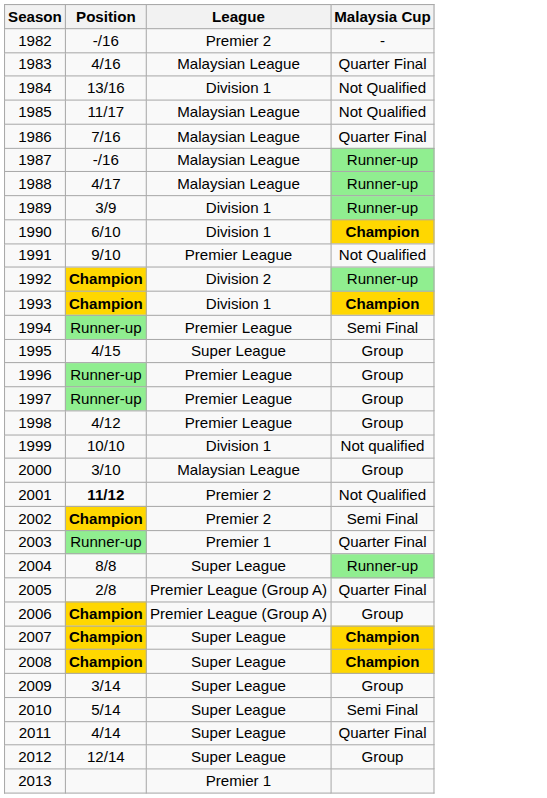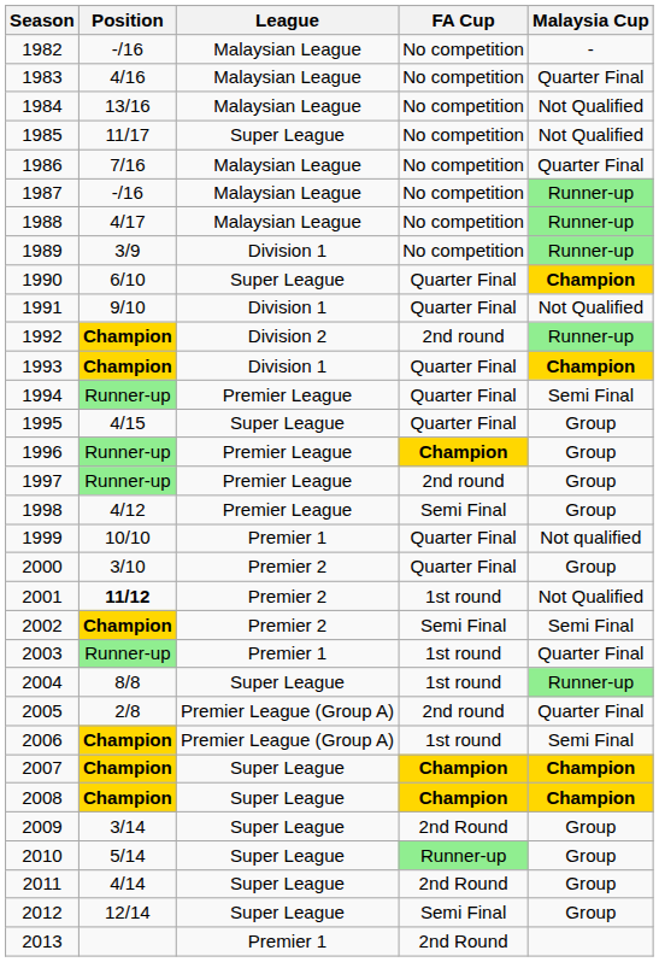+ column: FA Cup | No competition | No competition | No competition | No competition | No competition | No competition | No competition | No competition | Quarter Final | Quarter Final | 2nd round | Quarter Final | Quarter Final | Quarter Final | Champion | 2nd round | Semi Final | Quarter Final | Quarter Final | 1st round | Semi Final | 1st round | 1st round | 2nd round | 1st round | Champion | Champion | 2nd Round | Runner-up | 2nd Round | Semi Final | 2nd Round
1982 | League: Premier 2 -> Malaysian League
1984 | League: Division 1 -> Malaysian League
1985 | League: Malaysian League -> Super League
1990 | League: Division 1 -> Super League
1991 | League: Premier League -> Division 1
1999 | League: Division 1 -> Premier 1
2000 | League: Malaysian League -> Premier 2
2006 | Malaysia Cup: Group -> Semi Final
2010 | Malaysia Cup: Semi Final -> Group
2011 | Malaysia Cup: Quarter Final -> Group
